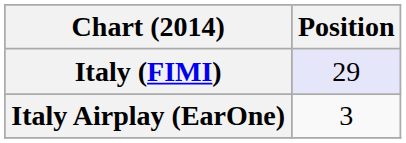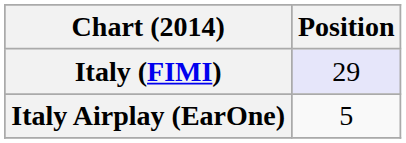Italy Airplay (EarOne) | Position: 3 -> 5
